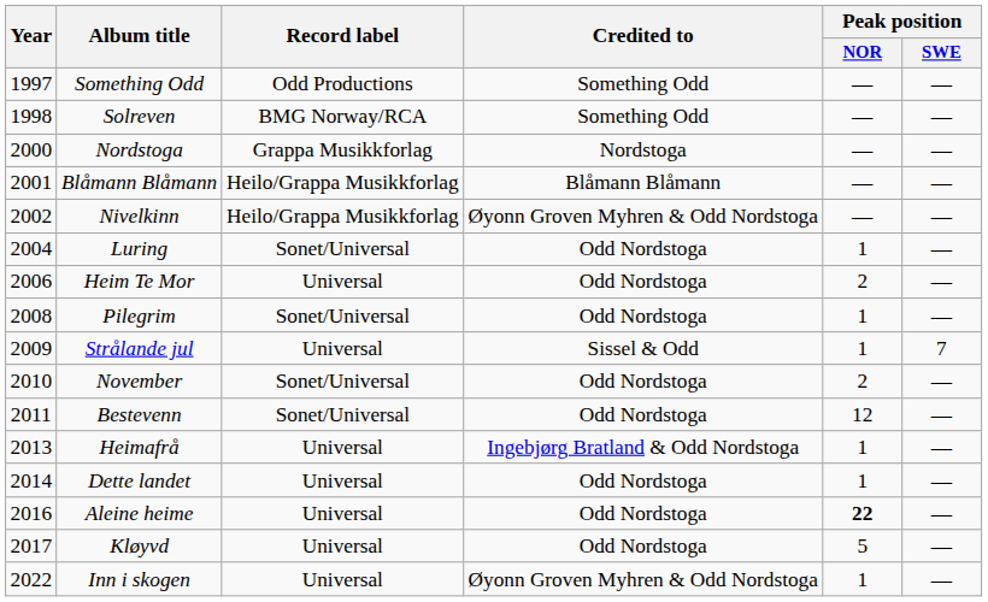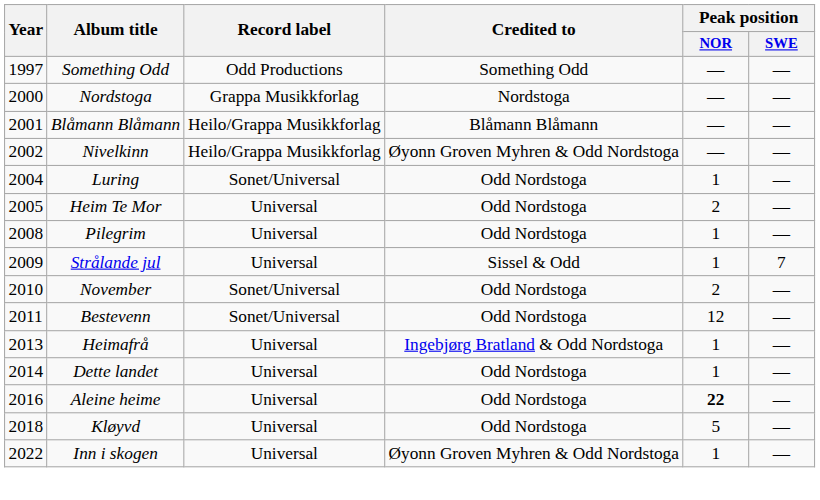- row: 1998 | Solreven | BMG Norway/RCA | Something Odd | — | —
Heim Te Mor | Year: 2006 -> 2005
Pilegrim | Record label: Sonet/Universal -> Universal
Kløyvd | Year: 2017 -> 2018
